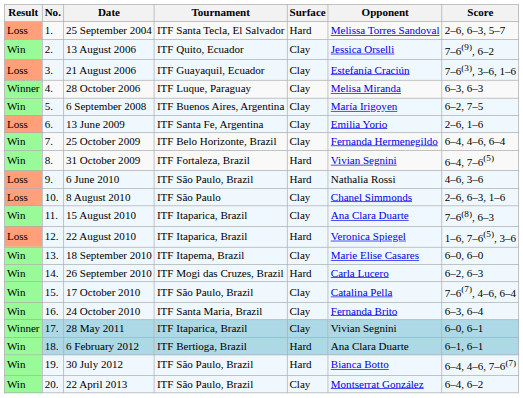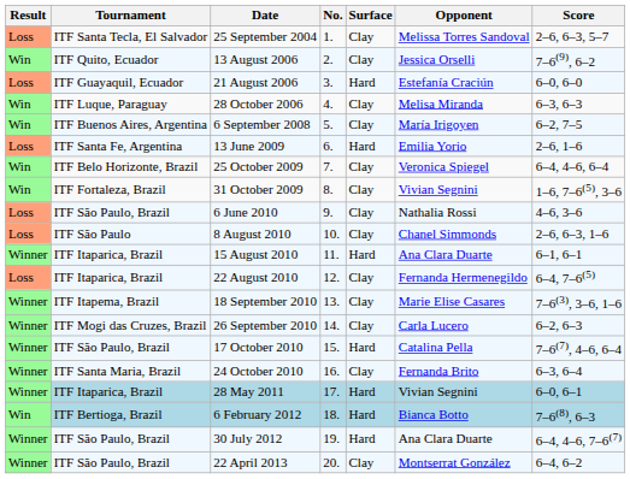columns swapped: No. <-> Tournament
25 September 2004 | Surface: Hard -> Clay
21 August 2006 | Surface: Clay -> Hard
21 August 2006 | Score: 7–6(3), 3–6, 1–6 -> 6–0, 6–0
28 October 2006 | Result: Winner -> Win
13 June 2009 | Surface: Clay -> Hard
25 October 2009 | Opponent: Fernanda Hermenegildo -> Veronica Spiegel
31 October 2009 | Surface: Hard -> Clay
31 October 2009 | Score: 6–4, 7–6(5) -> 1–6, 7–6(5), 3–6
6 June 2010 | Surface: Hard -> Clay
15 August 2010 | Result: Win -> Winner
15 August 2010 | Surface: Clay -> Hard
15 August 2010 | Score: 7–6(8), 6–3 -> 6–1, 6–1
22 August 2010 | Surface: Hard -> Clay
22 August 2010 | Opponent: Veronica Spiegel -> Fernanda Hermenegildo
22 August 2010 | Score: 1–6, 7–6(5), 3–6 -> 6–4, 7–6(5)
18 September 2010 | Result: Win -> Winner
18 September 2010 | Score: 6–0, 6–0 -> 7–6(3), 3–6, 1–6
26 September 2010 | Result: Win -> Winner
26 September 2010 | Surface: Hard -> Clay
17 October 2010 | Result: Win -> Winner
17 October 2010 | Surface: Clay -> Hard
24 October 2010 | Result: Win -> Winner
28 May 2011 | Surface: Clay -> Hard
6 February 2012 | Opponent: Ana Clara Duarte -> Bianca Botto
6 February 2012 | Score: 6–1, 6–1 -> 7–6(8), 6–3
30 July 2012 | Result: Win -> Winner
30 July 2012 | Opponent: Bianca Botto -> Ana Clara Duarte
22 April 2013 | Result: Win -> Winner
